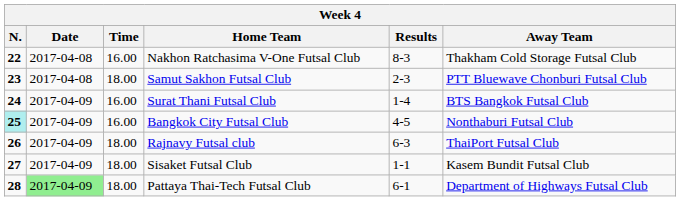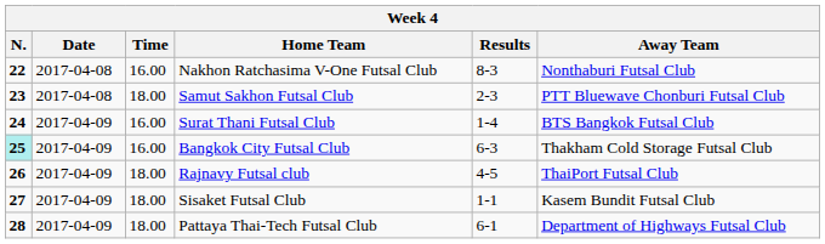Nakhon Ratchasima V-One Futsal Club | Away Team: Thakham Cold Storage Futsal Club -> Nonthaburi Futsal Club
Bangkok City Futsal Club | Results: 4-5 -> 6-3
Bangkok City Futsal Club | Away Team: Nonthaburi Futsal Club -> Thakham Cold Storage Futsal Club
Rajnavy Futsal club | Results: 6-3 -> 4-5
Pattaya Thai-Tech Futsal Club | Date: lightgreen background -> no background
